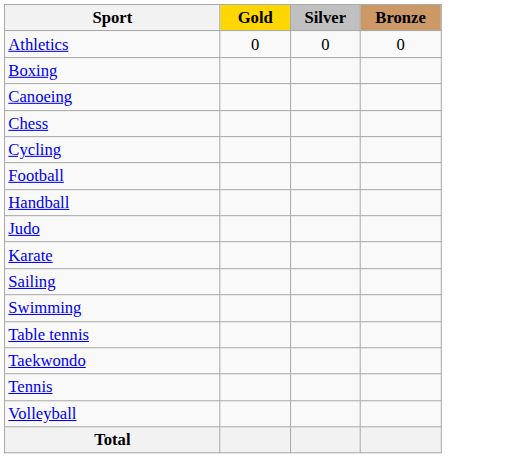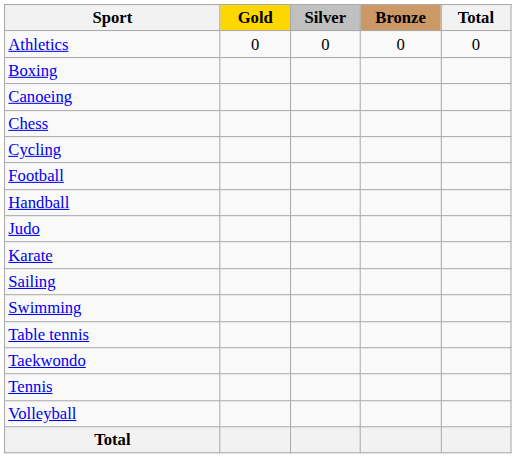+ column: Total | 0
